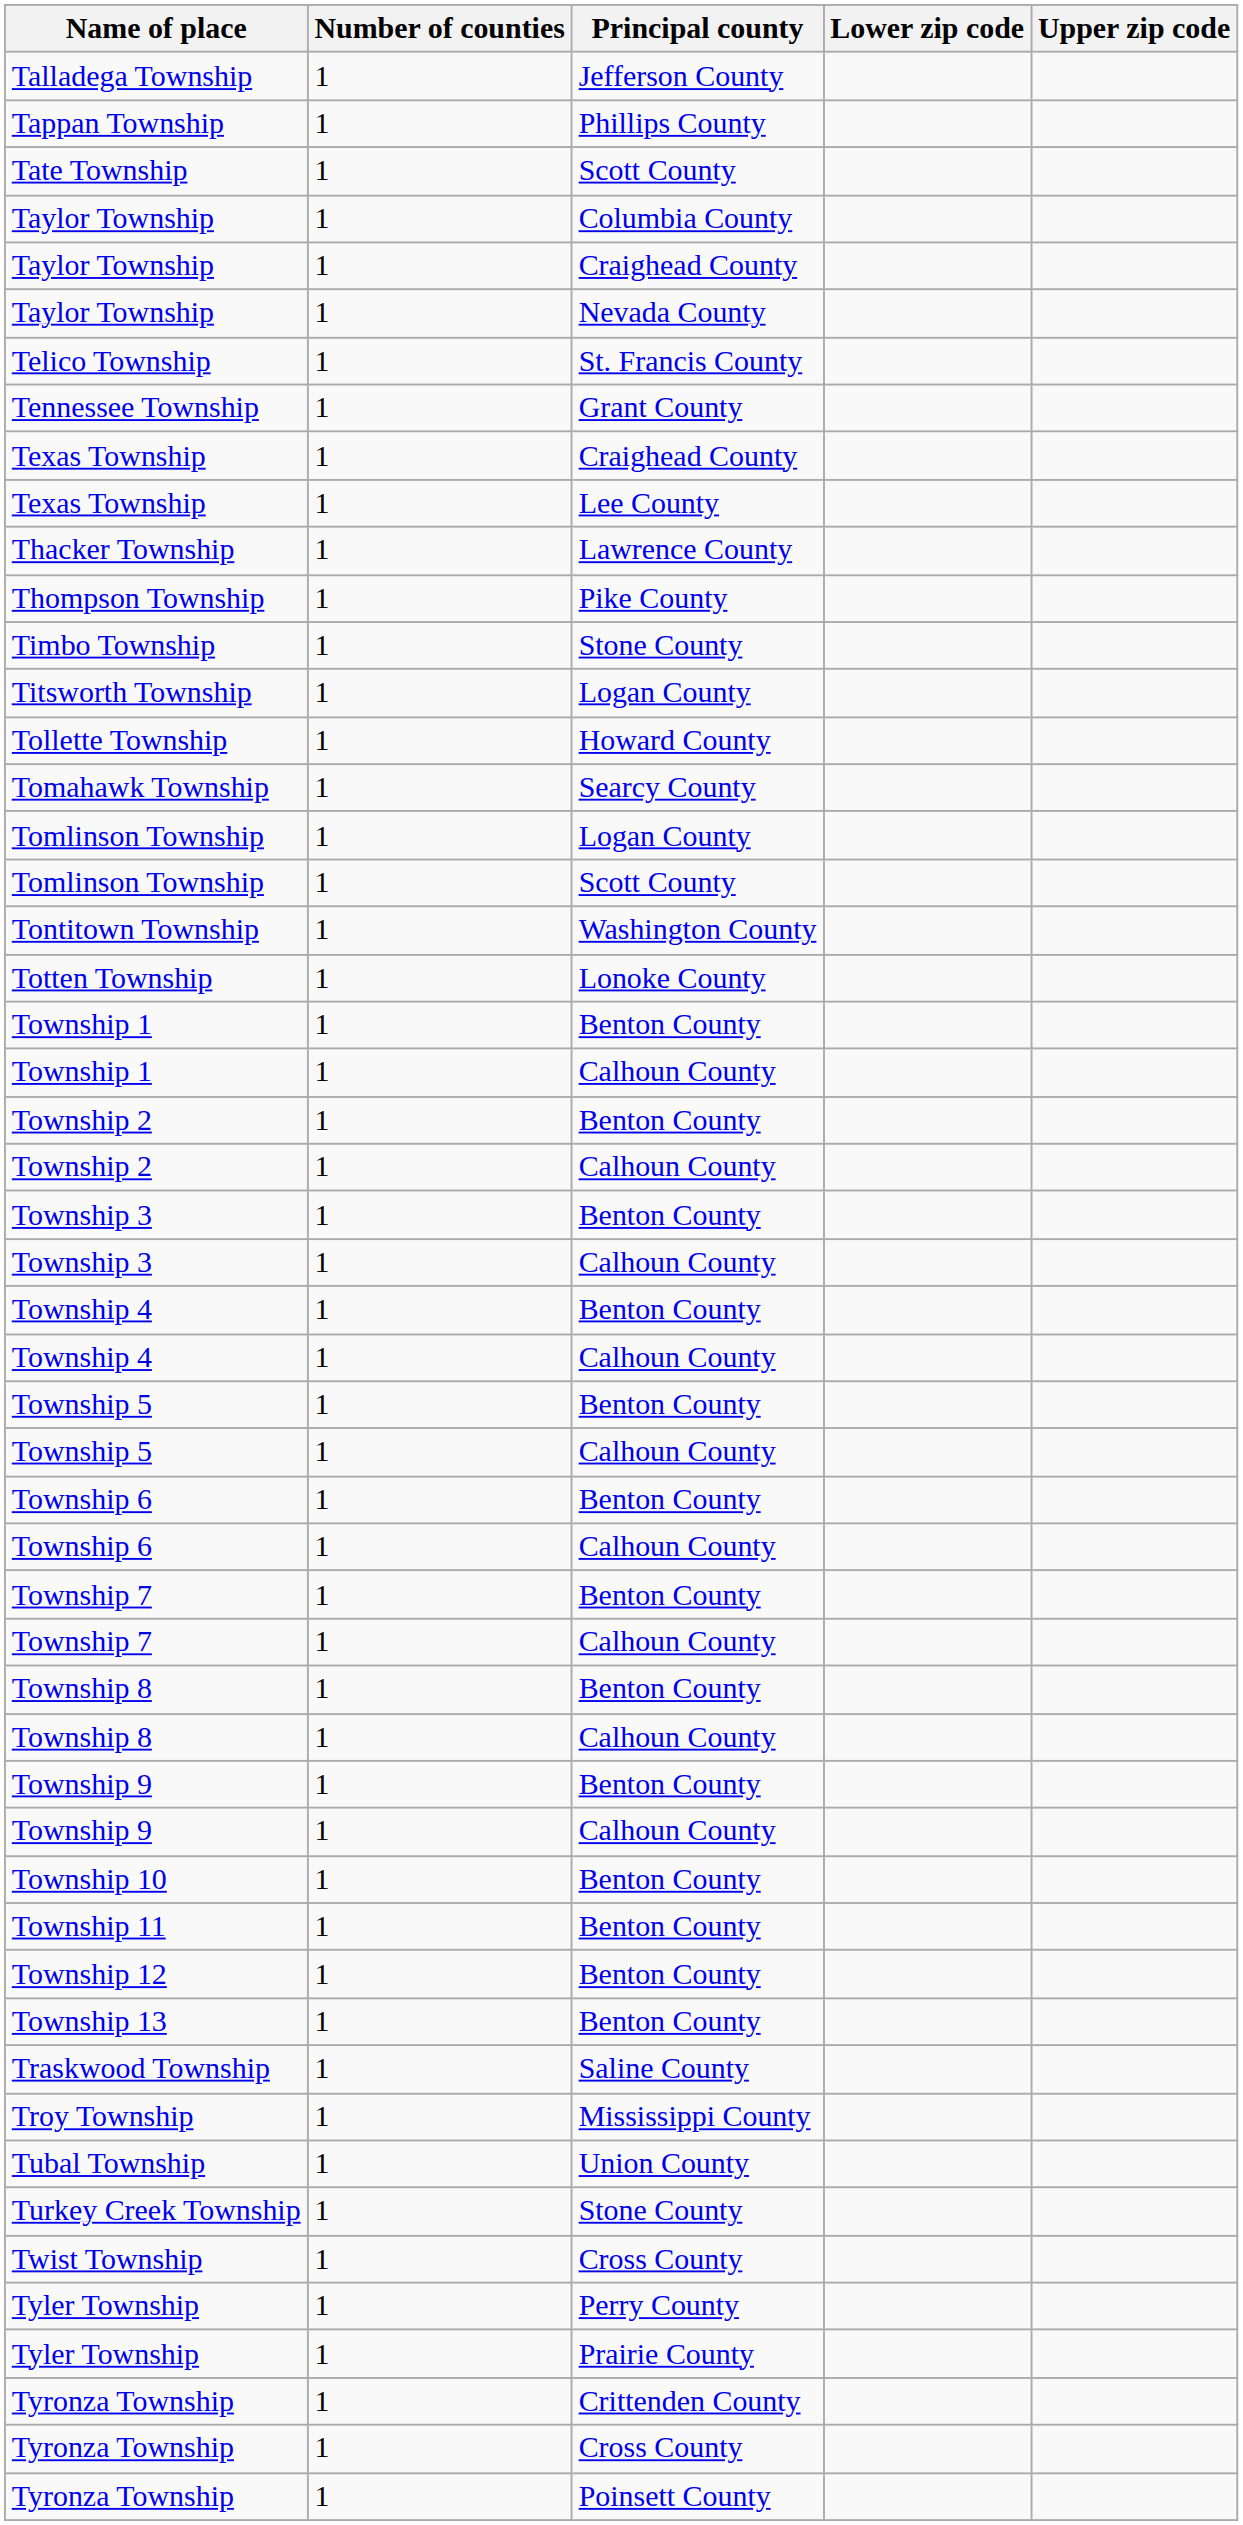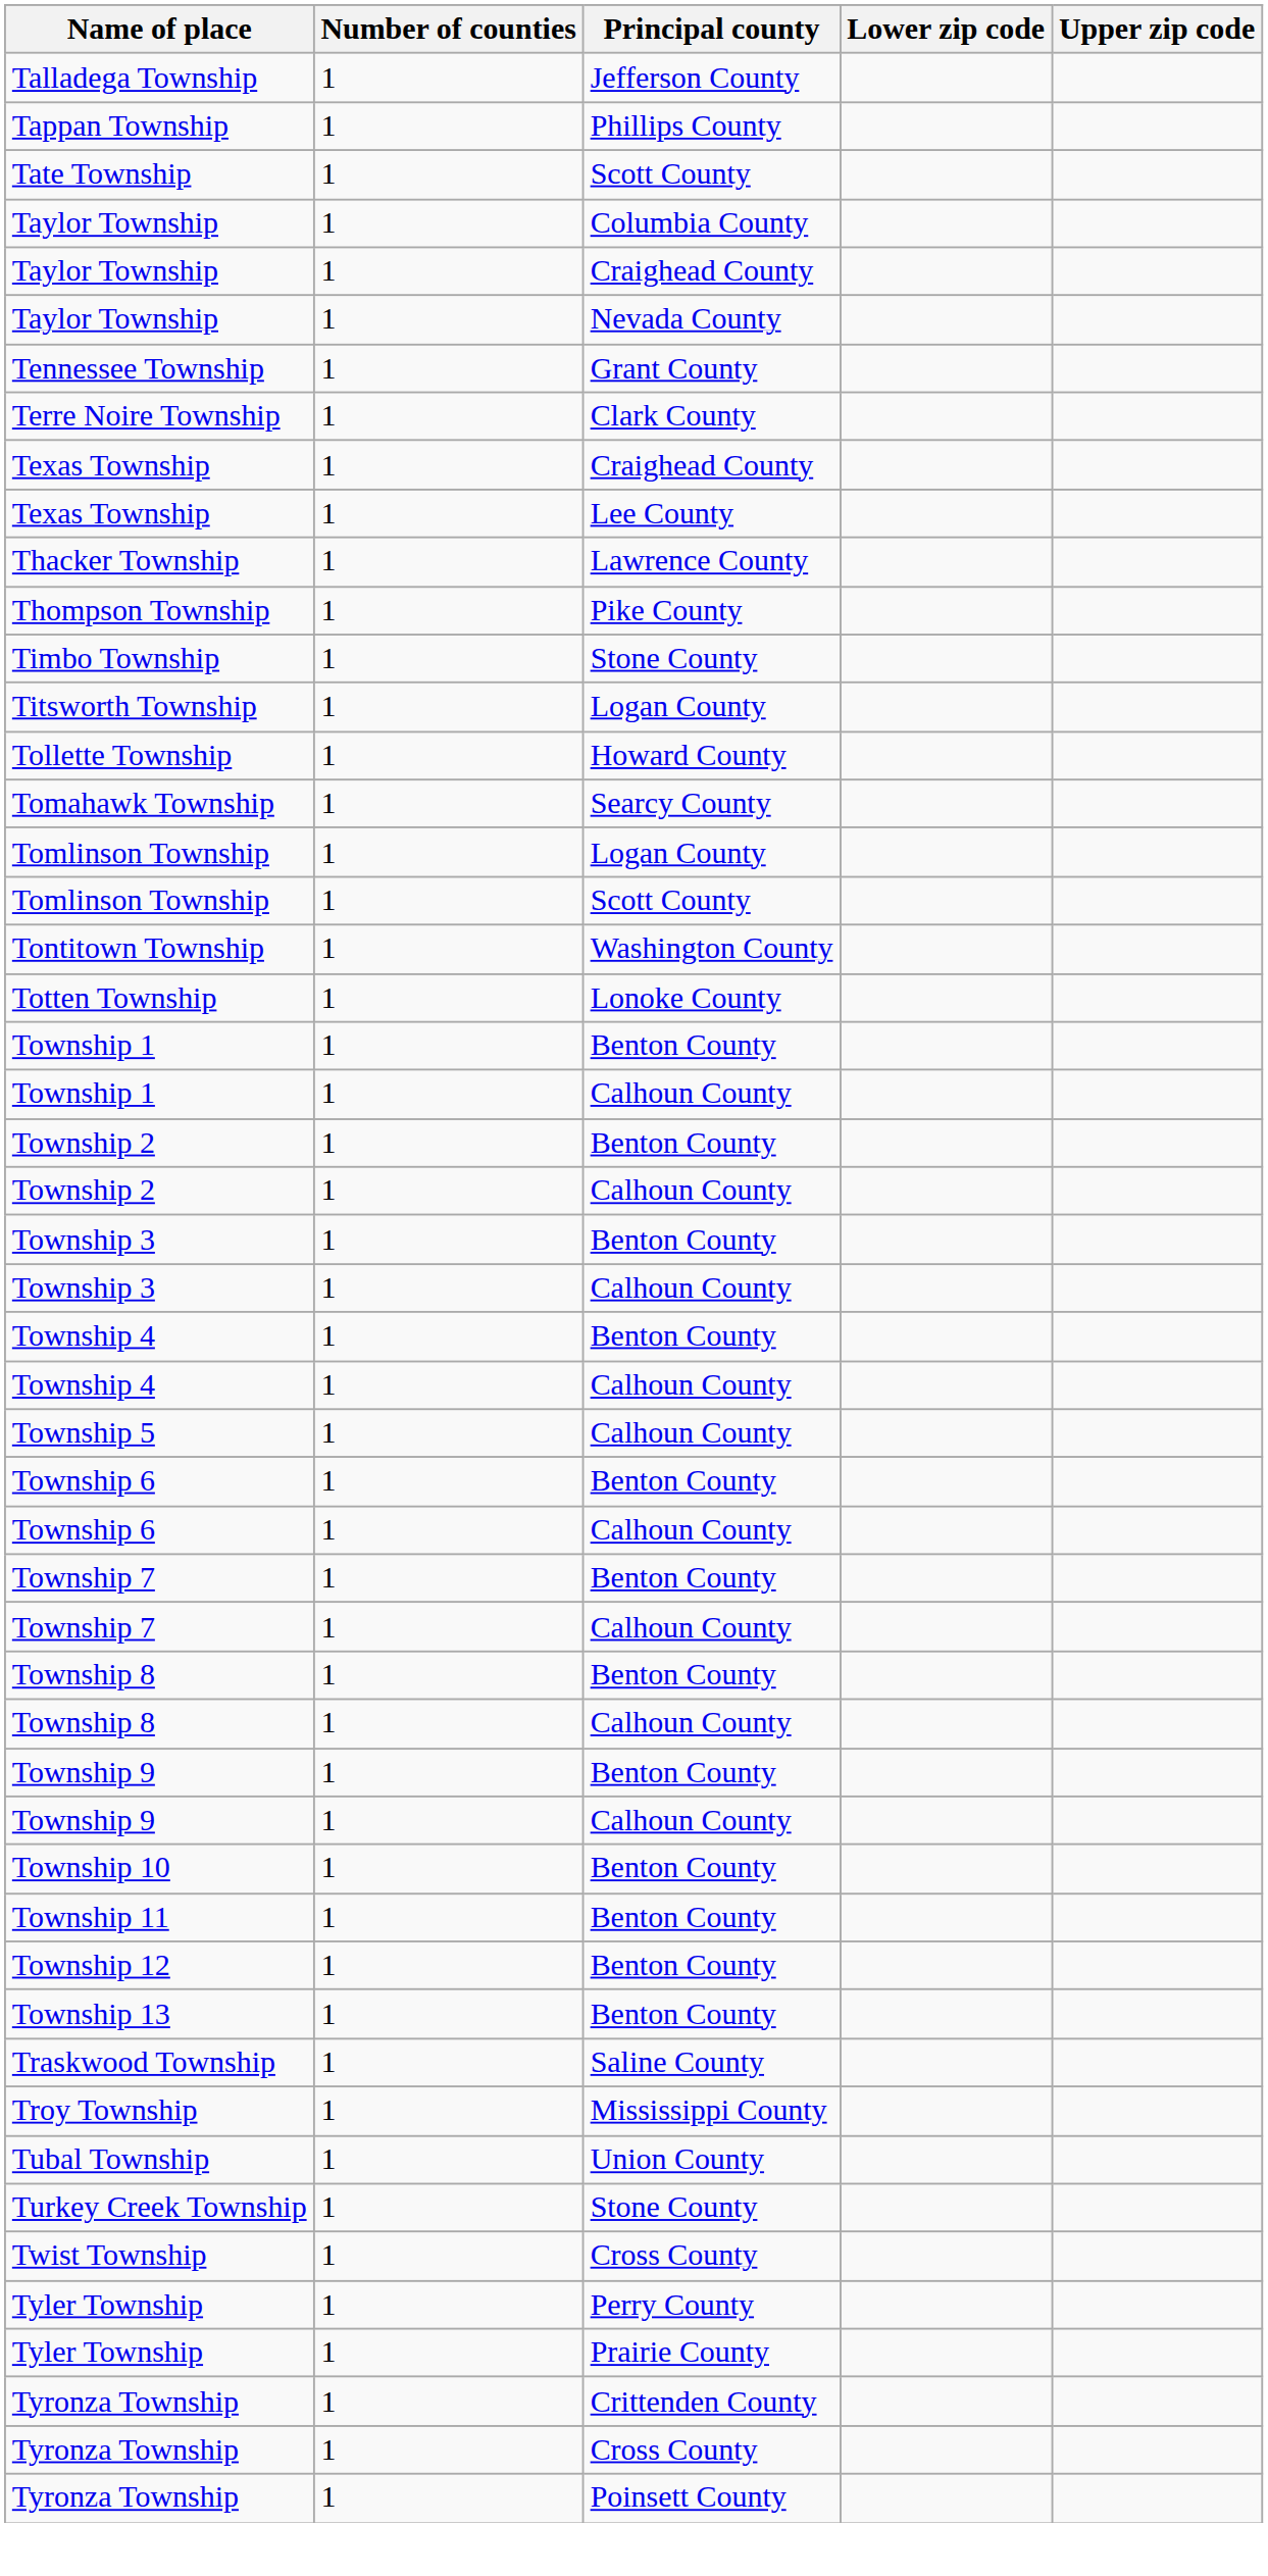- row: Telico Township | 1 | St. Francis County
+ row: Terre Noire Township | 1 | Clark County
- row: Township 5 | 1 | Benton County
